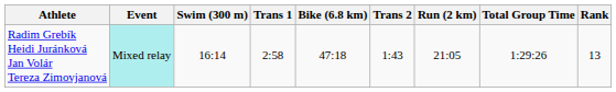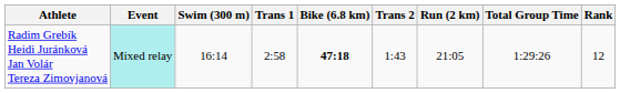Radim Grebík Heidi Juránková Jan Volár Tereza Zimovjanová | Bike (6.8 km): normal -> bold
Radim Grebík Heidi Juránková Jan Volár Tereza Zimovjanová | Rank: 13 -> 12
